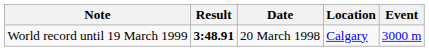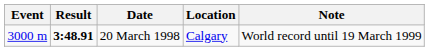columns swapped: Event <-> Note
